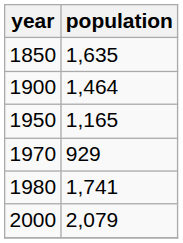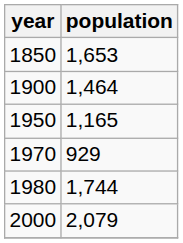1850 | population: 1,635 -> 1,653
1980 | population: 1,741 -> 1,744
